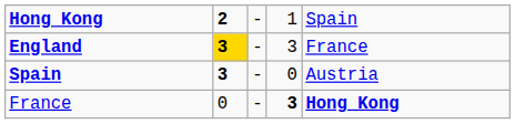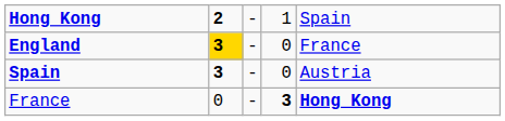England | column 4: 3 -> 0
